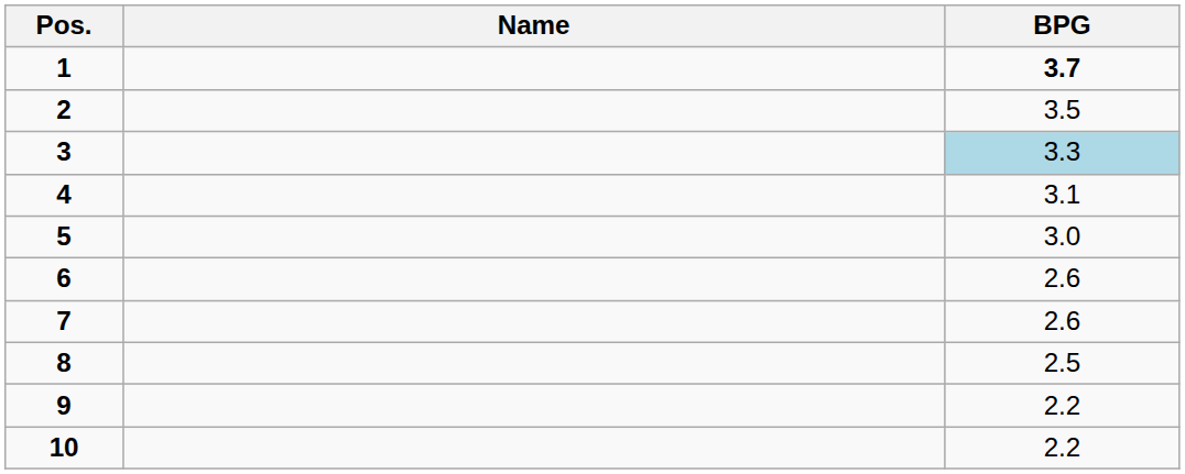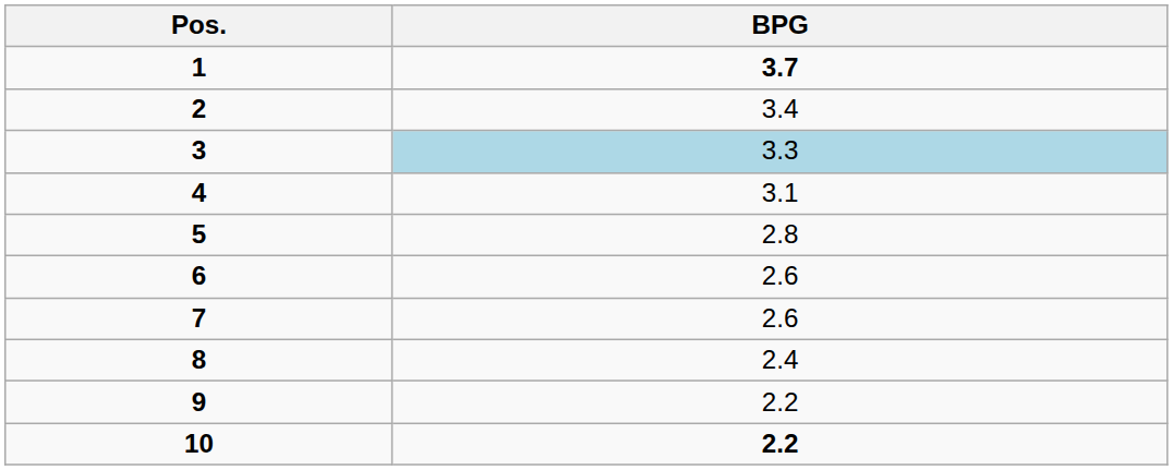- column: Name
2 | BPG: 3.5 -> 3.4
5 | BPG: 3.0 -> 2.8
8 | BPG: 2.5 -> 2.4
10 | BPG: normal -> bold
